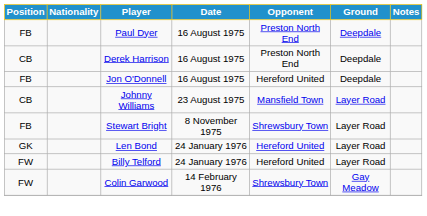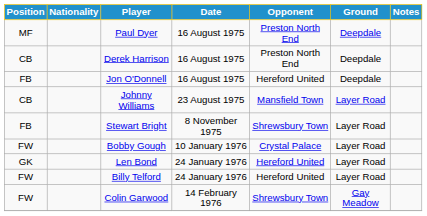Paul Dyer | Position: FB -> MF
+ row: FW | Bobby Gough | 10 January 1976 | Crystal Palace | Layer Road
